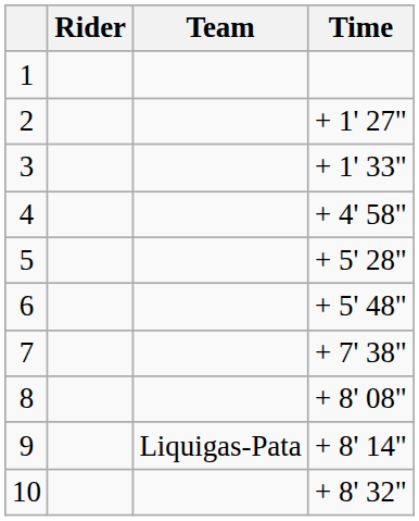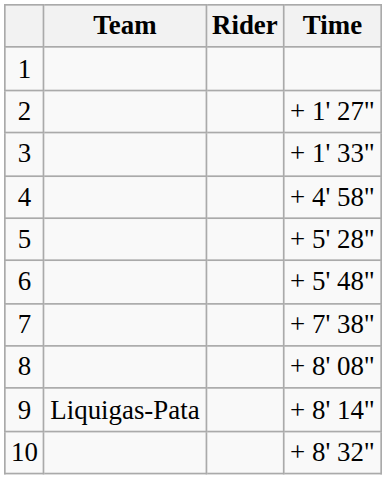columns swapped: Rider <-> Team
